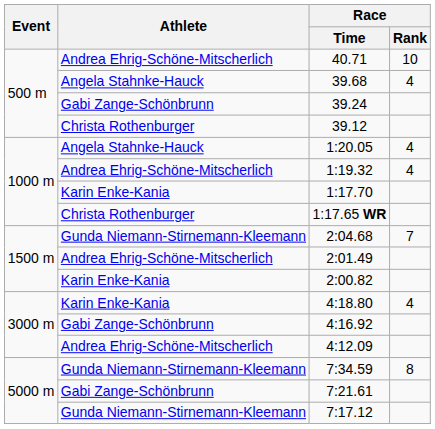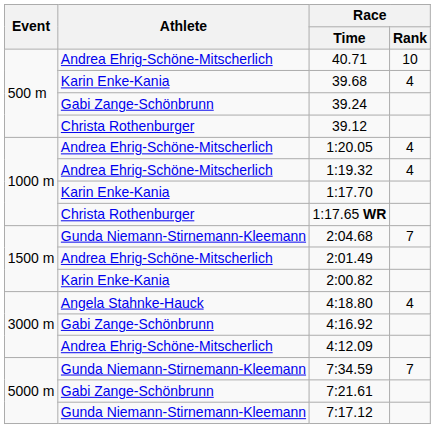39.68 | Athlete: Angela Stahnke-Hauck -> Karin Enke-Kania
1:20.05 | Athlete: Angela Stahnke-Hauck -> Andrea Ehrig-Schöne-Mitscherlich
4:18.80 | Athlete: Karin Enke-Kania -> Angela Stahnke-Hauck
7:34.59 | Race / Rank: 8 -> 7
